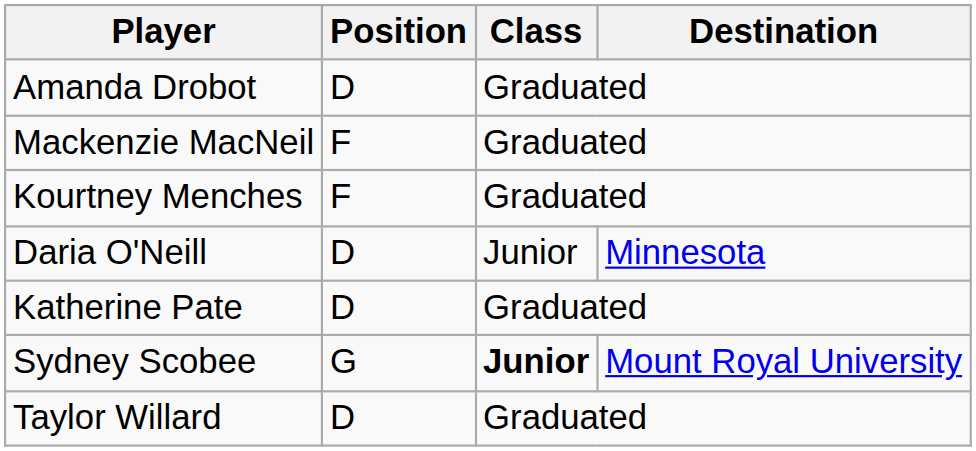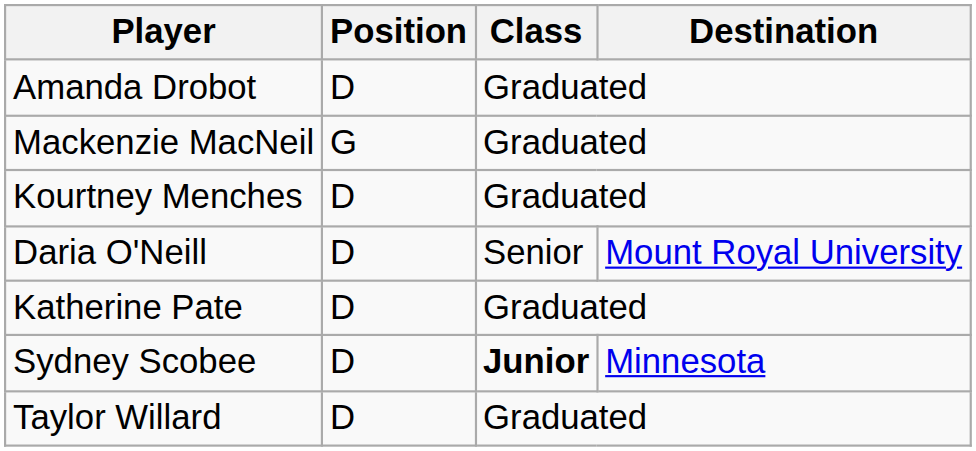Mackenzie MacNeil | Position: F -> G
Kourtney Menches | Position: F -> D
Daria O'Neill | Class: Junior -> Senior
Daria O'Neill | Destination: Minnesota -> Mount Royal University
Sydney Scobee | Position: G -> D
Sydney Scobee | Destination: Mount Royal University -> Minnesota
